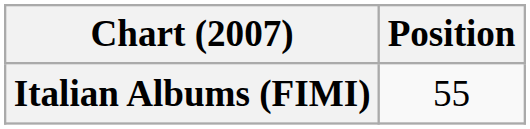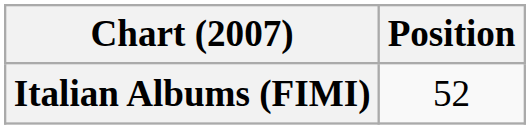Italian Albums (FIMI) | Position: 55 -> 52
